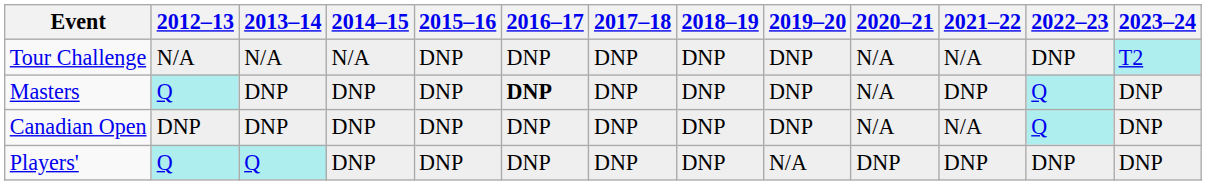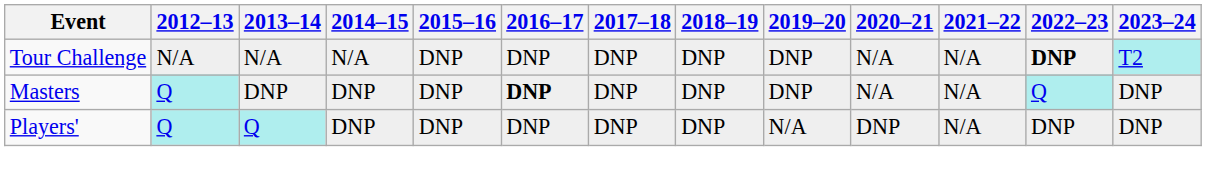Tour Challenge | 2022–23: normal -> bold
Masters | 2021–22: DNP -> N/A
- row: Canadian Open | DNP | DNP | DNP | DNP | DNP | DNP | DNP | DNP | N/A | N/A | Q | DNP
Players' | 2021–22: DNP -> N/A
